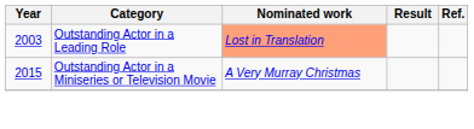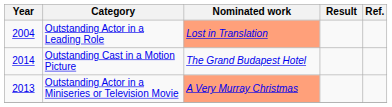Outstanding Actor in a Leading Role | Year: 2003 -> 2004
+ row: 2014 | Outstanding Cast in a Motion Picture | The Grand Budapest Hotel
Outstanding Actor in a Miniseries or Television Movie | Year: 2015 -> 2013
Outstanding Actor in a Miniseries or Television Movie | Nominated work: no background -> lightsalmon background
